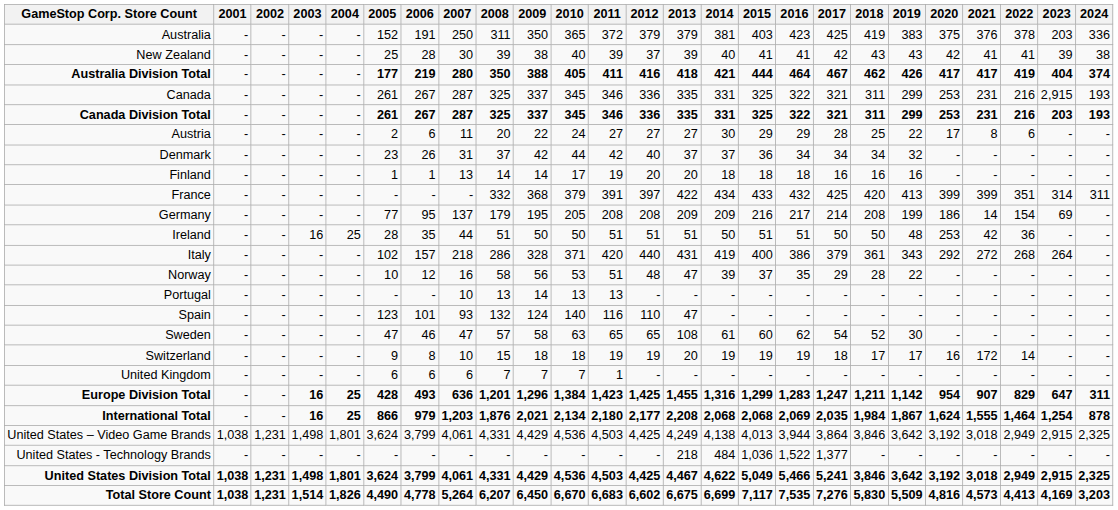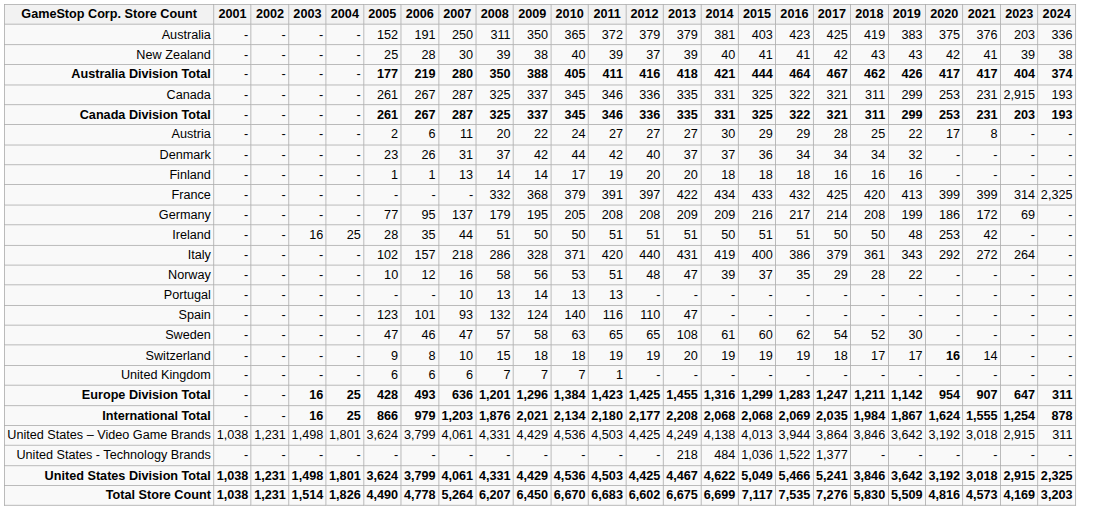- column: 2022 | 378 | 41 | 419 | 216 | 216 | 6 | - | - | 351 | 154 | 36 | 268 | - | - | - | - | 14 | - | 829 | 1,464 | 2,949 | - | 2,949 | 4,413
France | 2024: 311 -> 2,325
Germany | 2021: 14 -> 172
Switzerland | 2020: normal -> bold
Switzerland | 2021: 172 -> 14
United States – Video Game Brands | 2024: 2,325 -> 311
